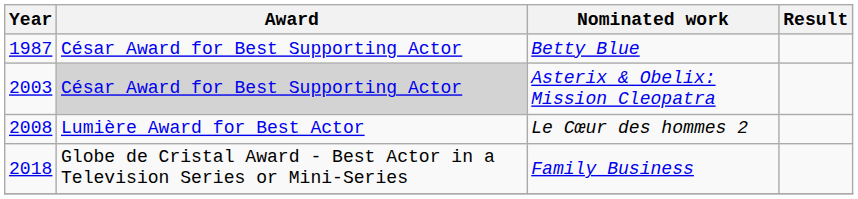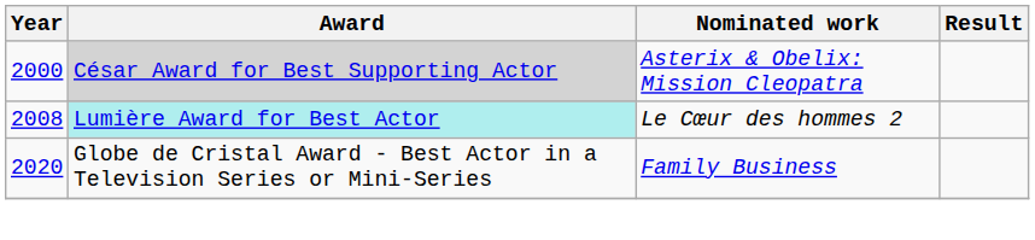- row: 1987 | César Award for Best Supporting Actor | Betty Blue
Asterix & Obelix: Mission Cleopatra | Year: 2003 -> 2000
Le Cœur des hommes 2 | Award: no background -> paleturquoise background
Family Business | Year: 2018 -> 2020
